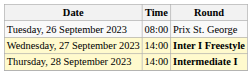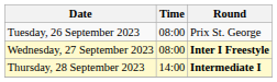Wednesday, 27 September 2023 | Time: 14:00 -> 08:00
